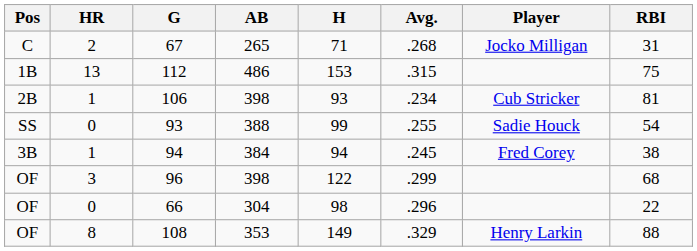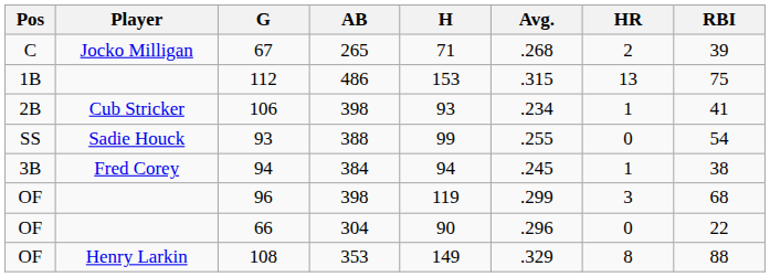columns swapped: Player <-> HR
67 | RBI: 31 -> 39
106 | RBI: 81 -> 41
96 | H: 122 -> 119
66 | H: 98 -> 90
